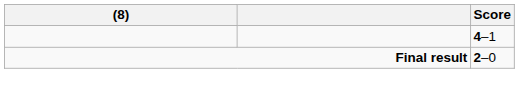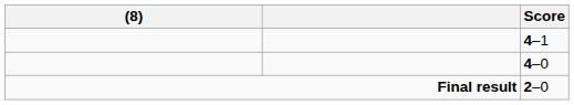+ row: 4–0
